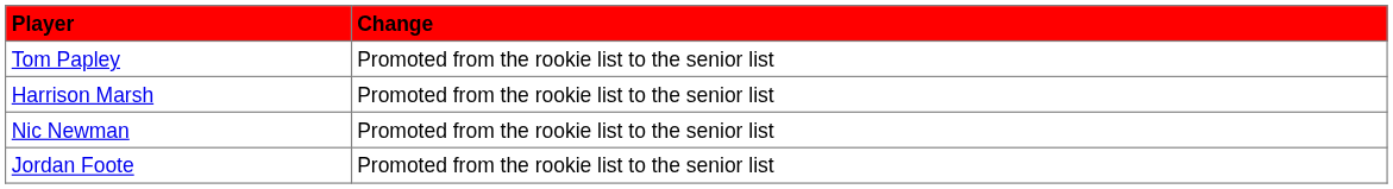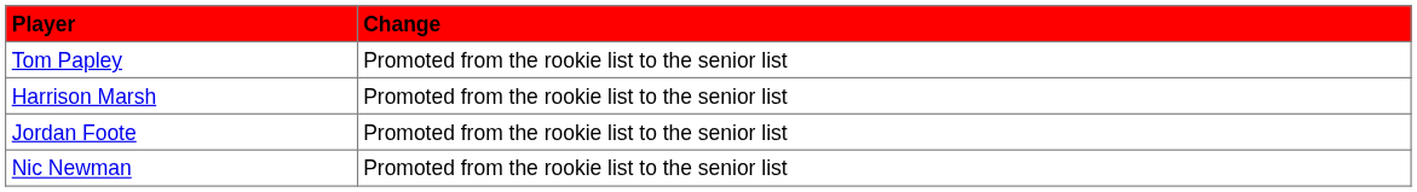rows swapped: Jordan Foote <-> Nic Newman
